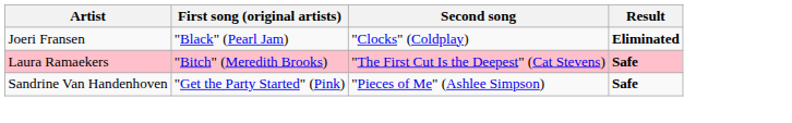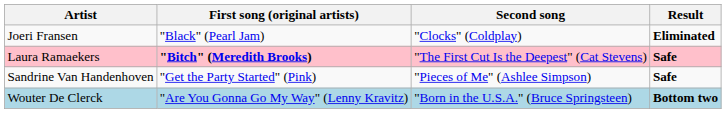Laura Ramaekers | First song (original artists): normal -> bold
+ row: Wouter De Clerck | "Are You Gonna Go My Way" (Lenny Kravitz) | "Born in the U.S.A." (Bruce Springsteen) | Bottom two
